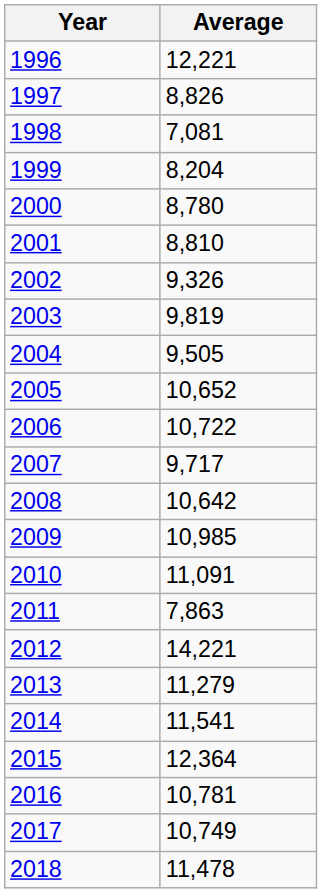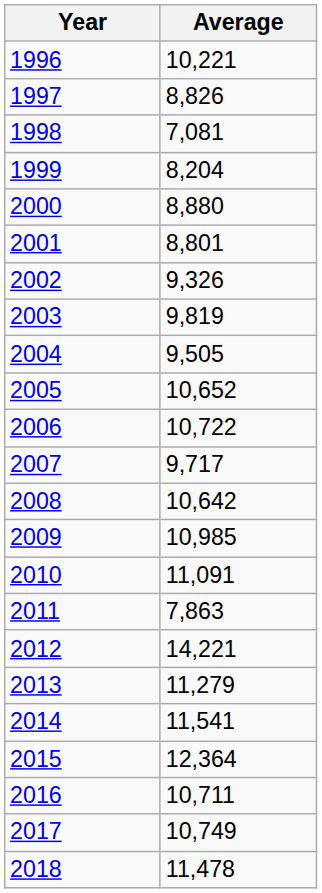1996 | Average: 12,221 -> 10,221
2000 | Average: 8,780 -> 8,880
2001 | Average: 8,810 -> 8,801
2016 | Average: 10,781 -> 10,711
